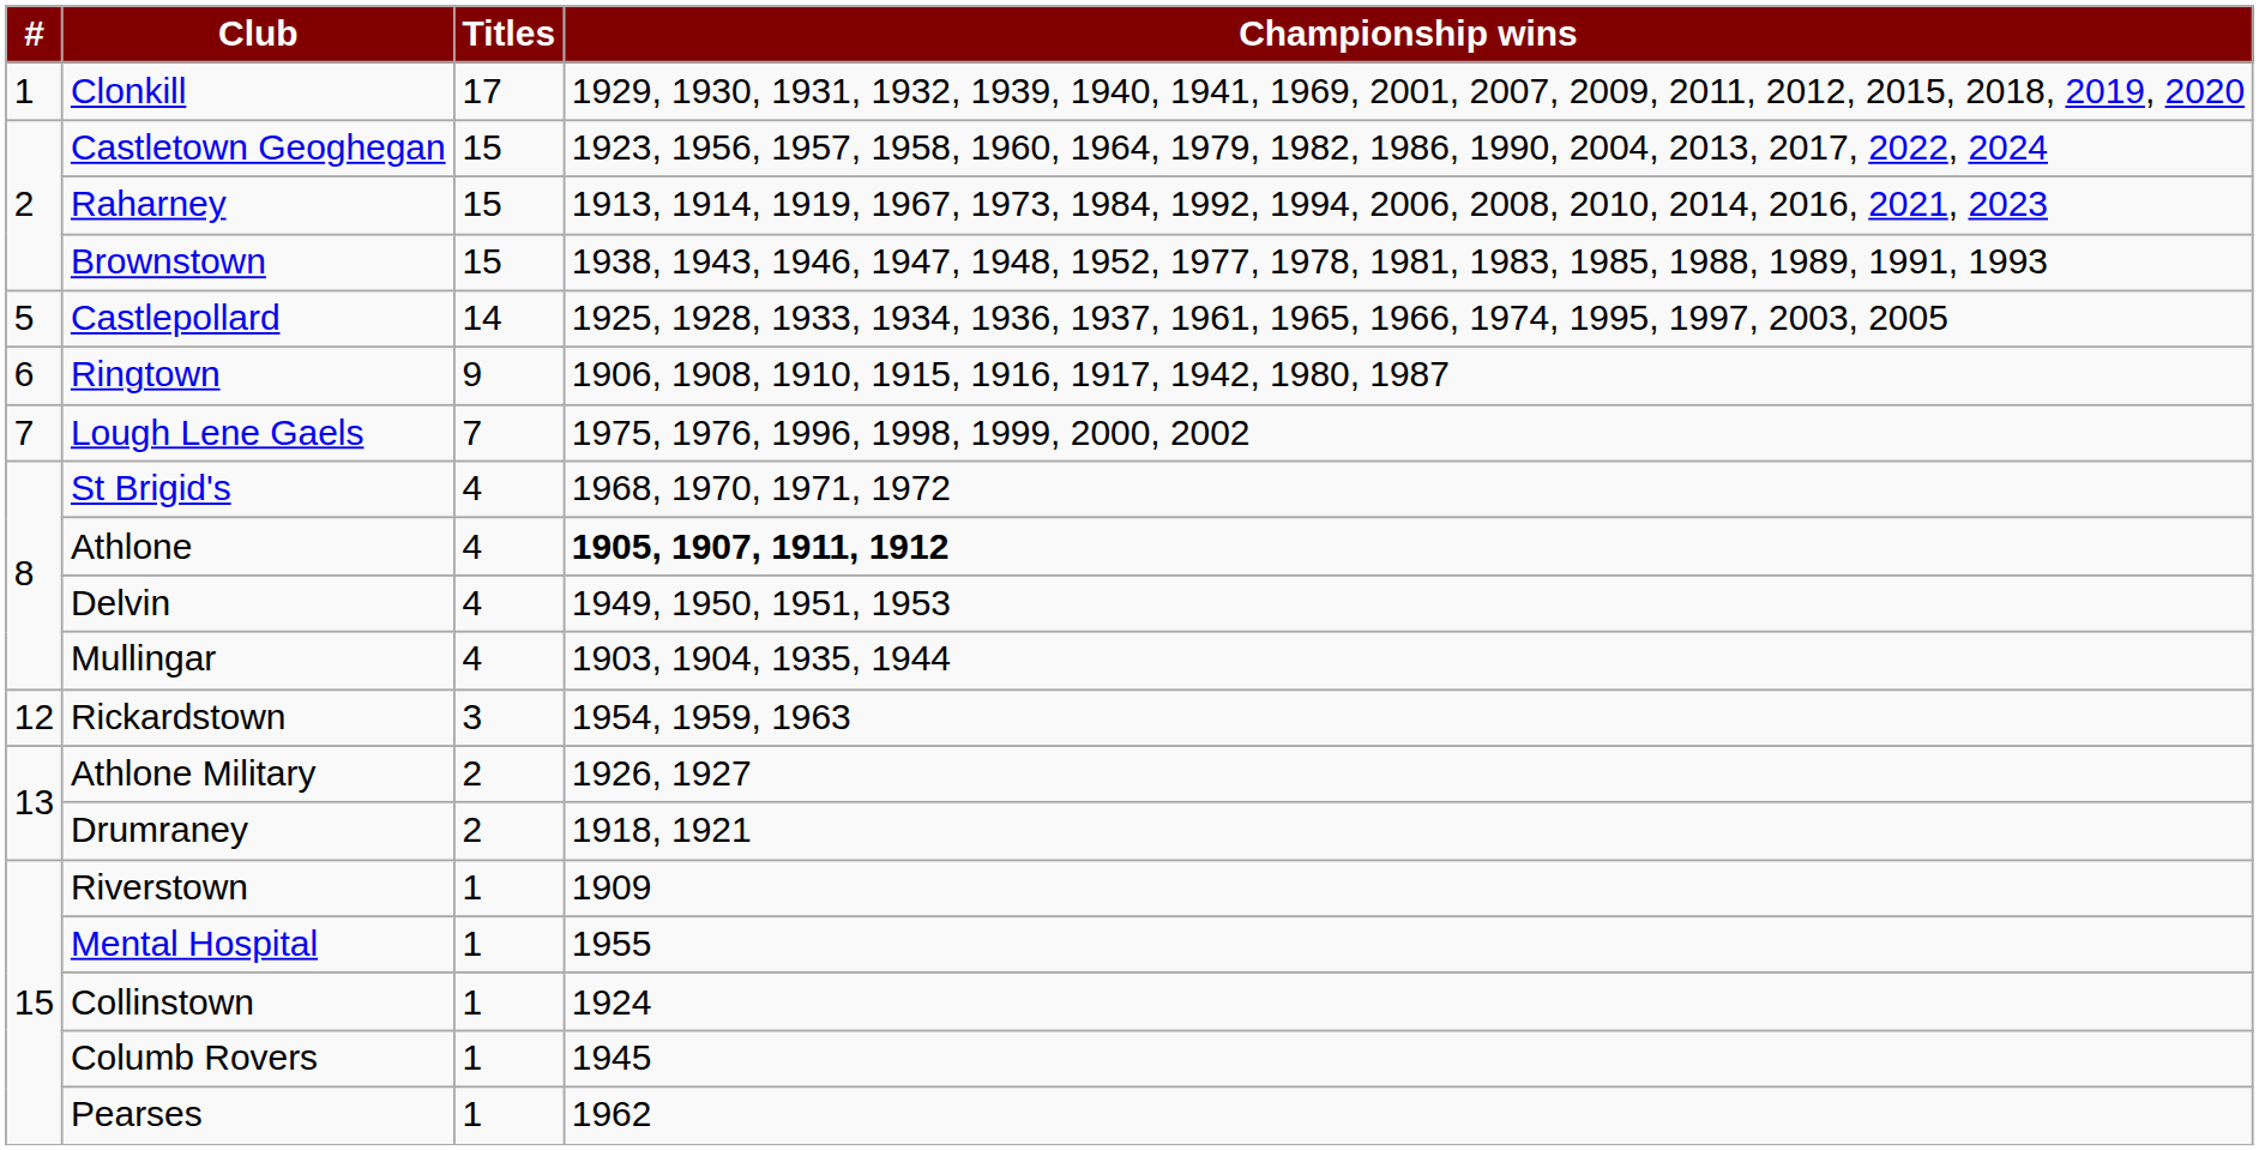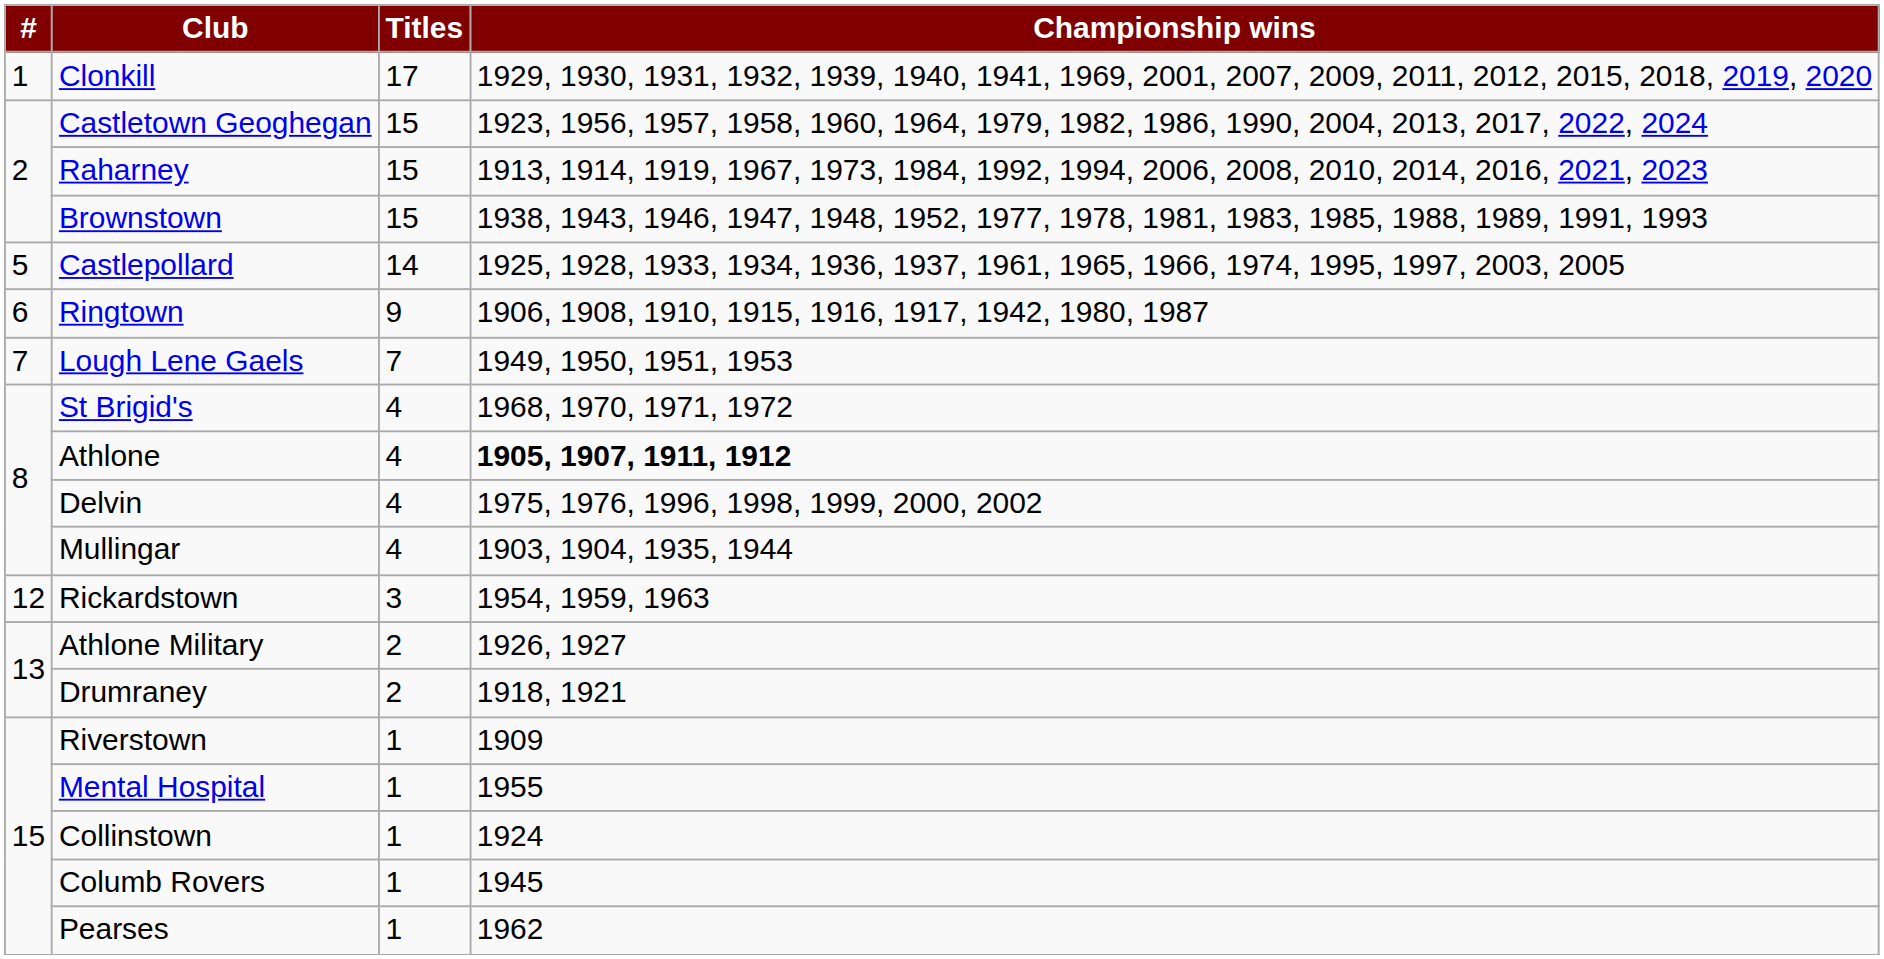Lough Lene Gaels | Championship wins: 1975, 1976, 1996, 1998, 1999, 2000, 2002 -> 1949, 1950, 1951, 1953
Delvin | Championship wins: 1949, 1950, 1951, 1953 -> 1975, 1976, 1996, 1998, 1999, 2000, 2002
